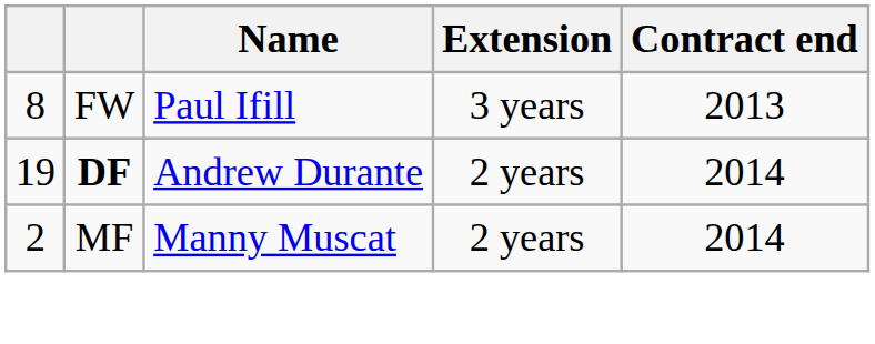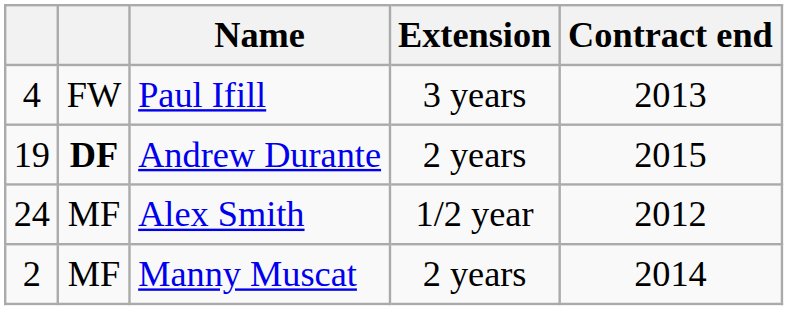Paul Ifill | column 1: 8 -> 4
Andrew Durante | Contract end: 2014 -> 2015
+ row: 24 | MF | Alex Smith | 1/2 year | 2012
